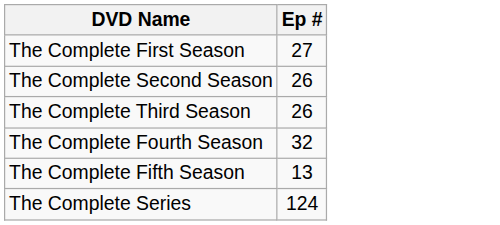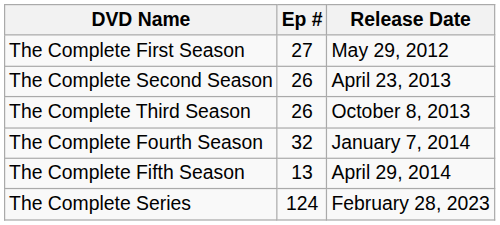+ column: Release Date | May 29, 2012 | April 23, 2013 | October 8, 2013 | January 7, 2014 | April 29, 2014 | February 28, 2023
